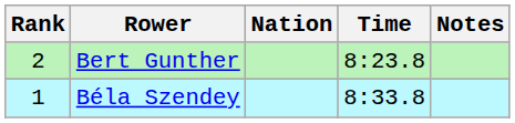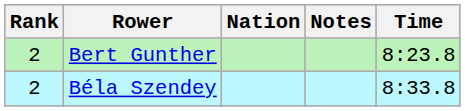columns swapped: Time <-> Notes
Béla Szendey | Rank: 1 -> 2
